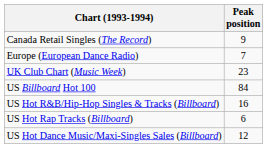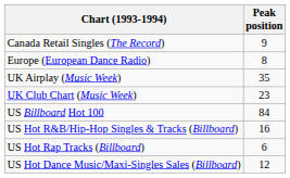Europe (European Dance Radio) | Peak position: 7 -> 8
+ row: UK Airplay (Music Week) | 35
